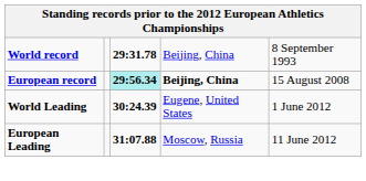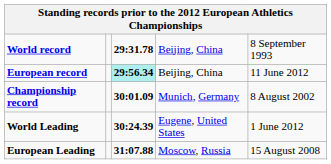European record | column 4: bold -> normal
European record | column 5: 15 August 2008 -> 11 June 2012
+ row: Championship record | 30:01.09 | Munich, Germany | 8 August 2002
European Leading | column 5: 11 June 2012 -> 15 August 2008
